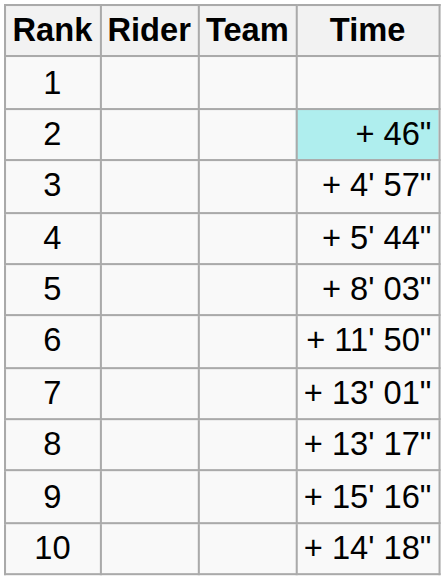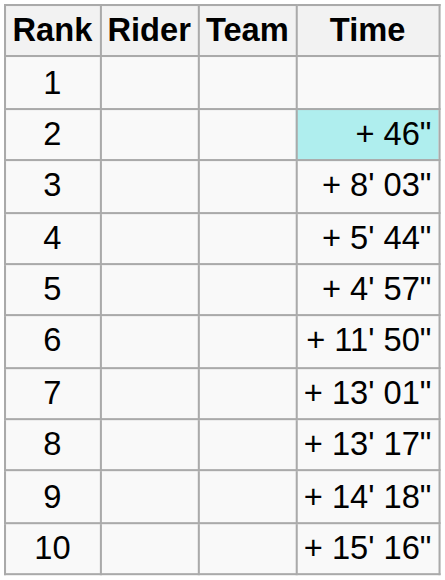3 | Time: + 4' 57" -> + 8' 03"
5 | Time: + 8' 03" -> + 4' 57"
9 | Time: + 15' 16" -> + 14' 18"
10 | Time: + 14' 18" -> + 15' 16"
